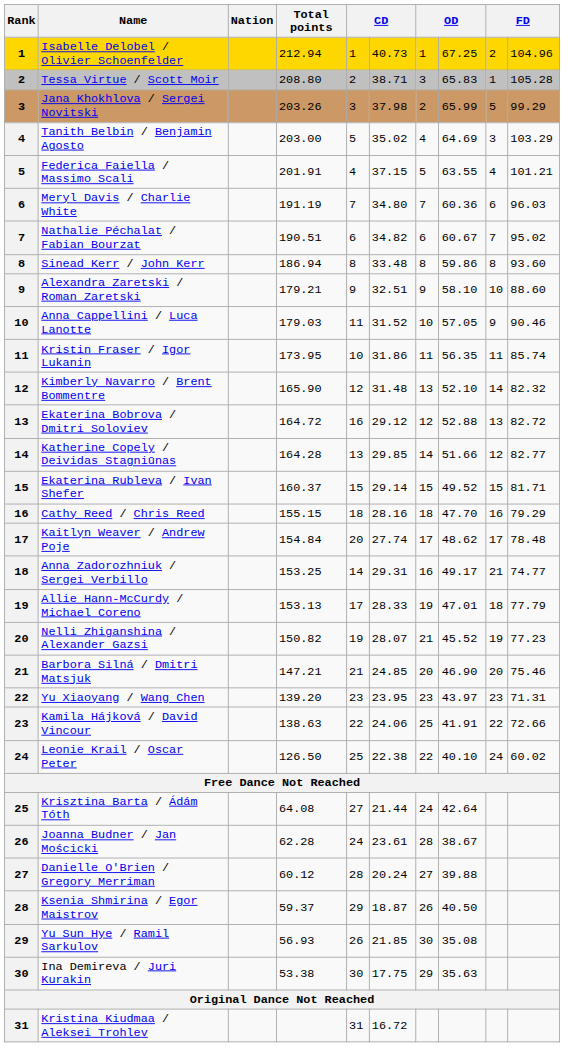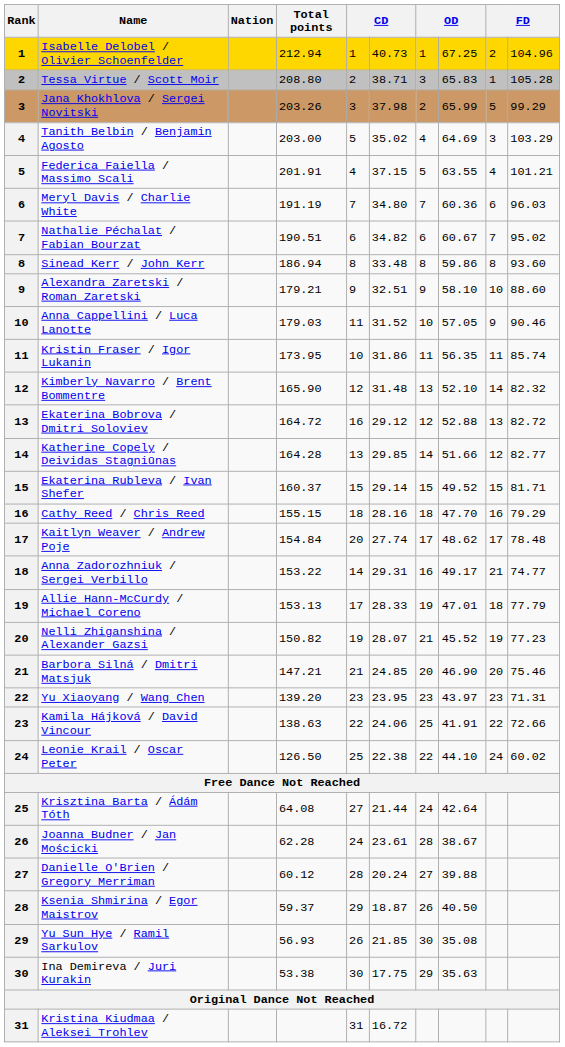Anna Zadorozhniuk / Sergei Verbillo | Total points: 153.25 -> 153.22
Leonie Krail / Oscar Peter | column 8: 40.10 -> 44.10
